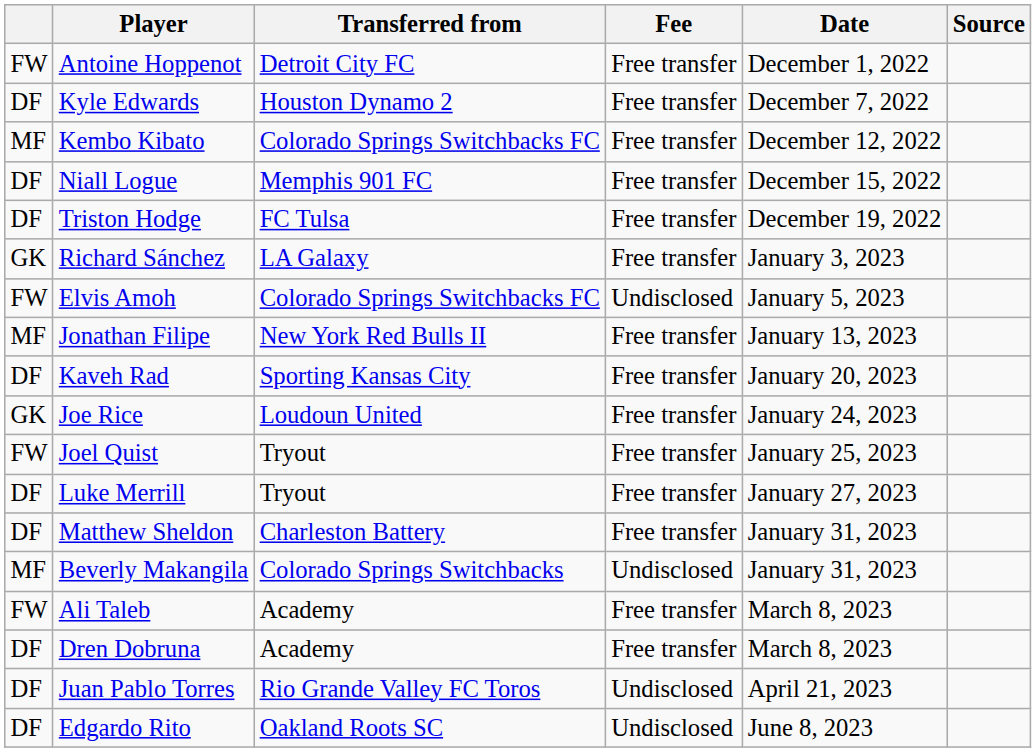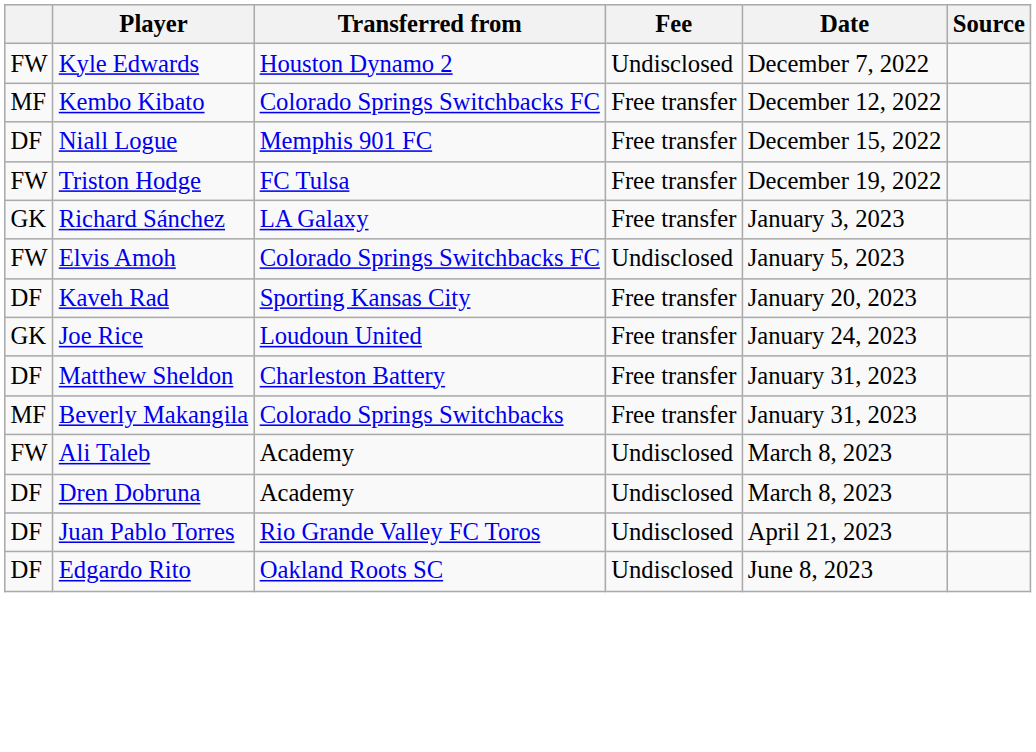- row: FW | Antoine Hoppenot | Detroit City FC | Free transfer | December 1, 2022
Kyle Edwards | column 1: DF -> FW
Kyle Edwards | Fee: Free transfer -> Undisclosed
Triston Hodge | column 1: DF -> FW
- row: MF | Jonathan Filipe | New York Red Bulls II | Free transfer | January 13, 2023
- row: FW | Joel Quist | Tryout | Free transfer | January 25, 2023
- row: DF | Luke Merrill | Tryout | Free transfer | January 27, 2023
Beverly Makangila | Fee: Undisclosed -> Free transfer
Ali Taleb | Fee: Free transfer -> Undisclosed
Dren Dobruna | Fee: Free transfer -> Undisclosed
